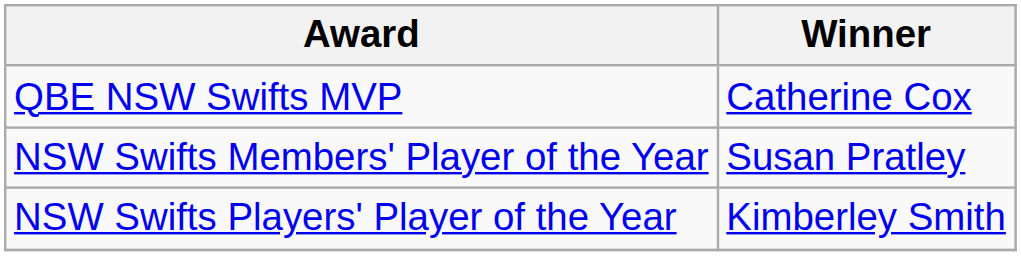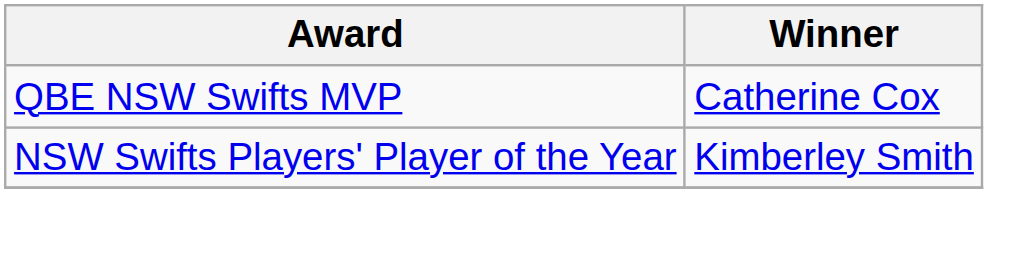- row: NSW Swifts Members' Player of the Year | Susan Pratley
